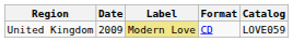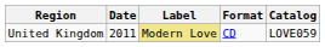United Kingdom | Date: 2009 -> 2011
